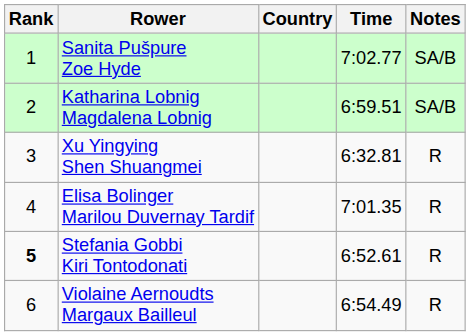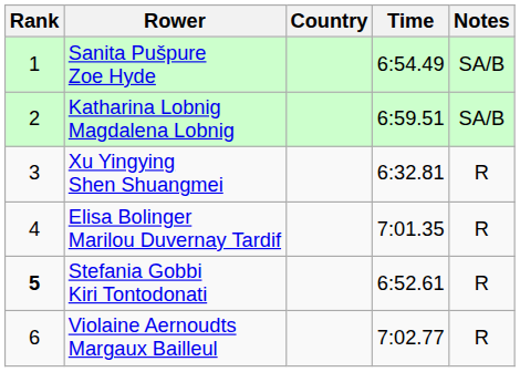Sanita Pušpure Zoe Hyde | Time: 7:02.77 -> 6:54.49
Violaine Aernoudts Margaux Bailleul | Time: 6:54.49 -> 7:02.77
